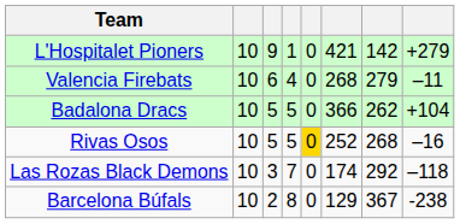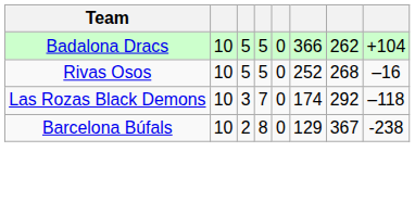- row: L'Hospitalet Pioners | 10 | 9 | 1 | 0 | 421 | 142 | +279
- row: Valencia Firebats | 10 | 6 | 4 | 0 | 268 | 279 | –11
Rivas Osos | column 5: gold background -> no background
